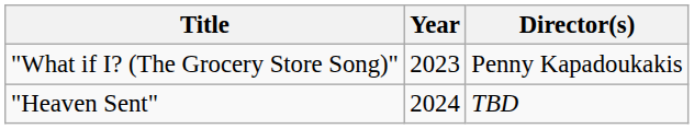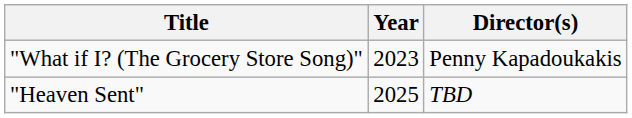"Heaven Sent" | Year: 2024 -> 2025
